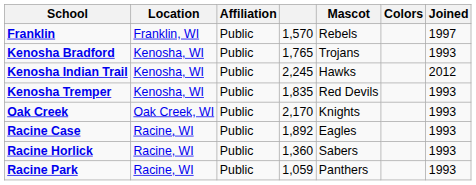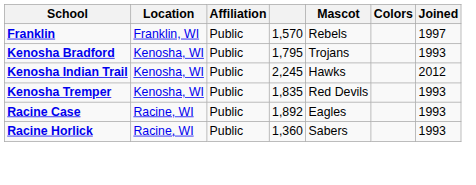Kenosha Bradford | column 4: 1,765 -> 1,795
- row: Oak Creek | Oak Creek, WI | Public | 2,170 | Knights | 1993
- row: Racine Park | Racine, WI | Public | 1,059 | Panthers | 1993
